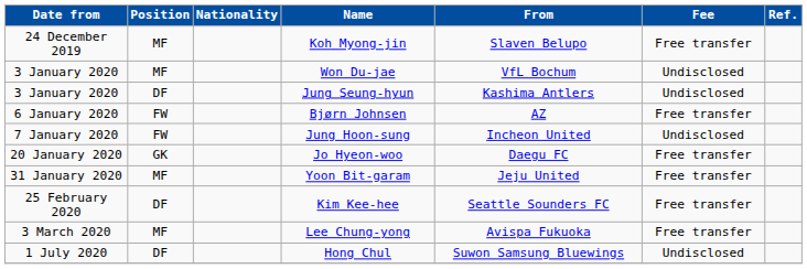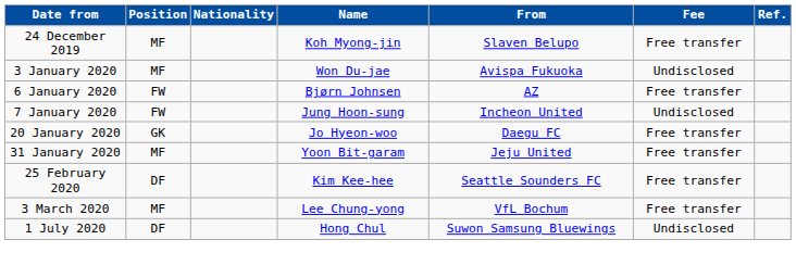Won Du-jae | From: VfL Bochum -> Avispa Fukuoka
- row: 3 January 2020 | DF | Jung Seung-hyun | Kashima Antlers | Undisclosed
Lee Chung-yong | From: Avispa Fukuoka -> VfL Bochum
